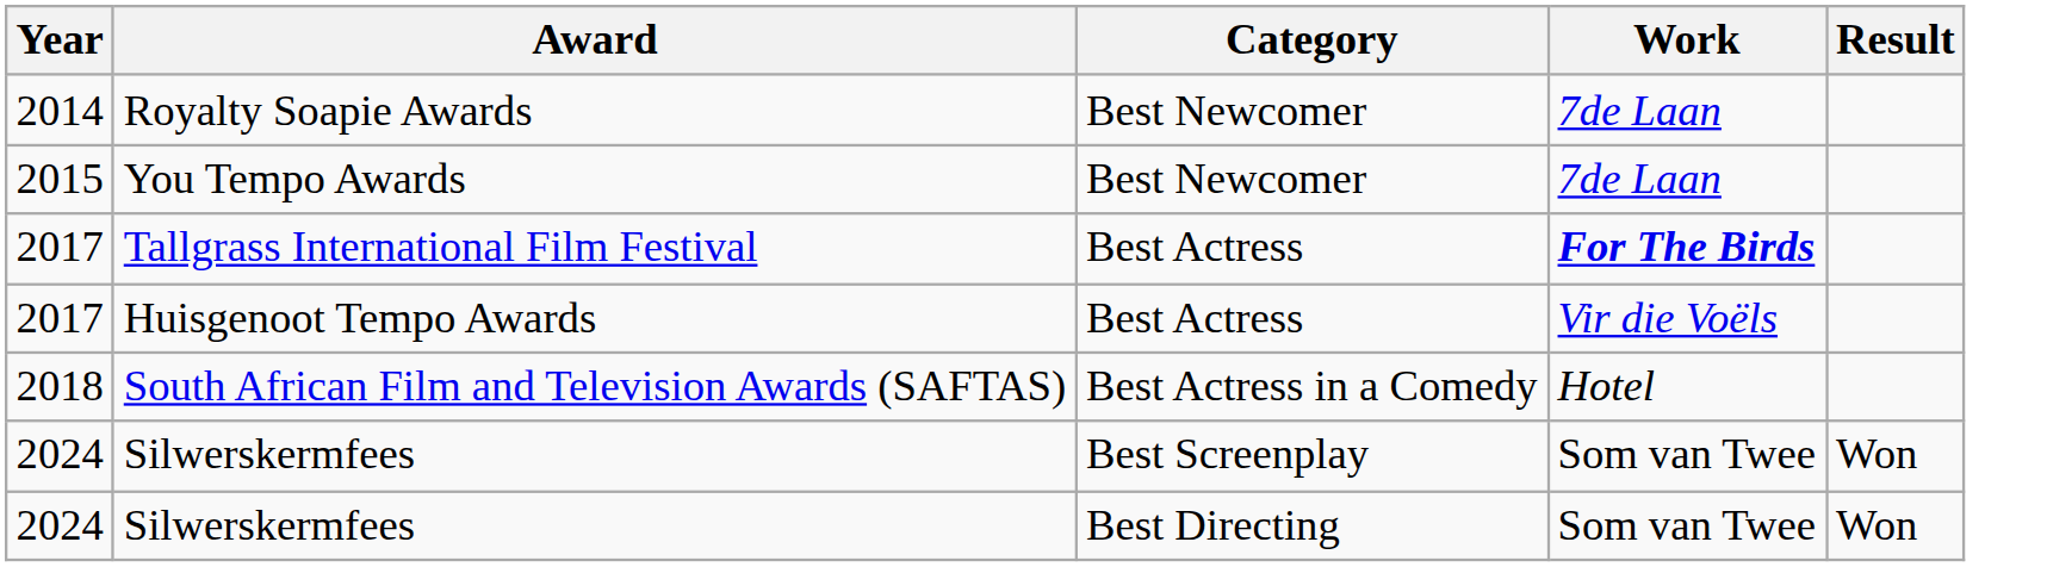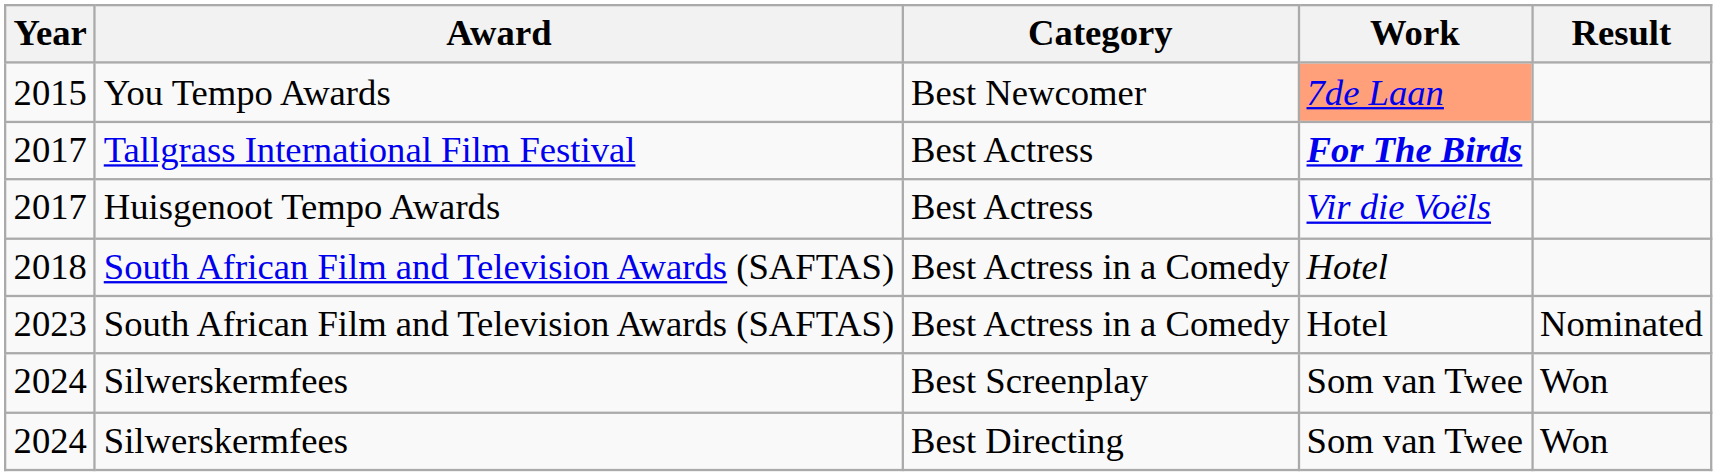- row: 2014 | Royalty Soapie Awards | Best Newcomer | 7de Laan
2015 | Work: no background -> lightsalmon background
+ row: 2023 | South African Film and Television Awards (SAFTAS) | Best Actress in a Comedy | Hotel | Nominated
